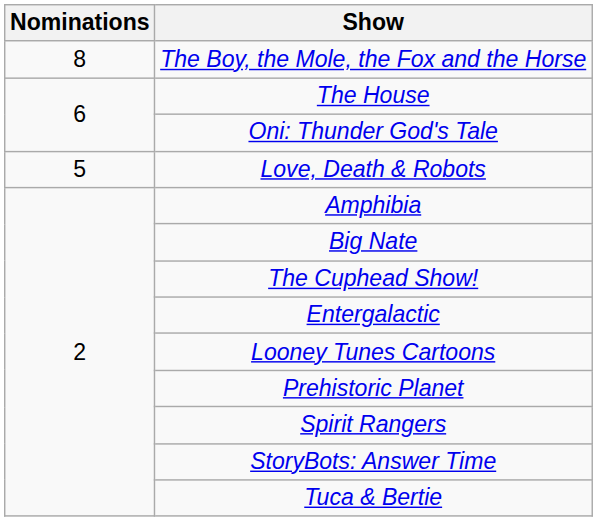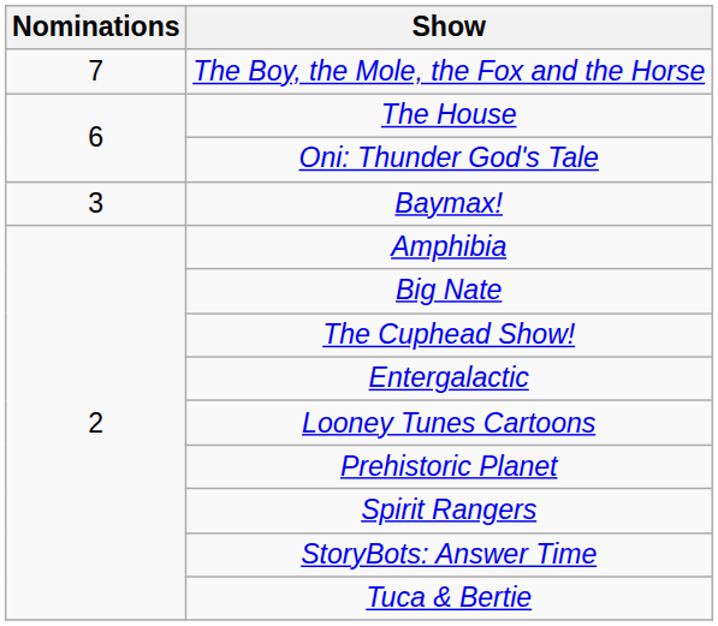The Boy, the Mole, the Fox and the Horse | Nominations: 8 -> 7
- row: 5 | Love, Death & Robots
+ row: 3 | Baymax!
